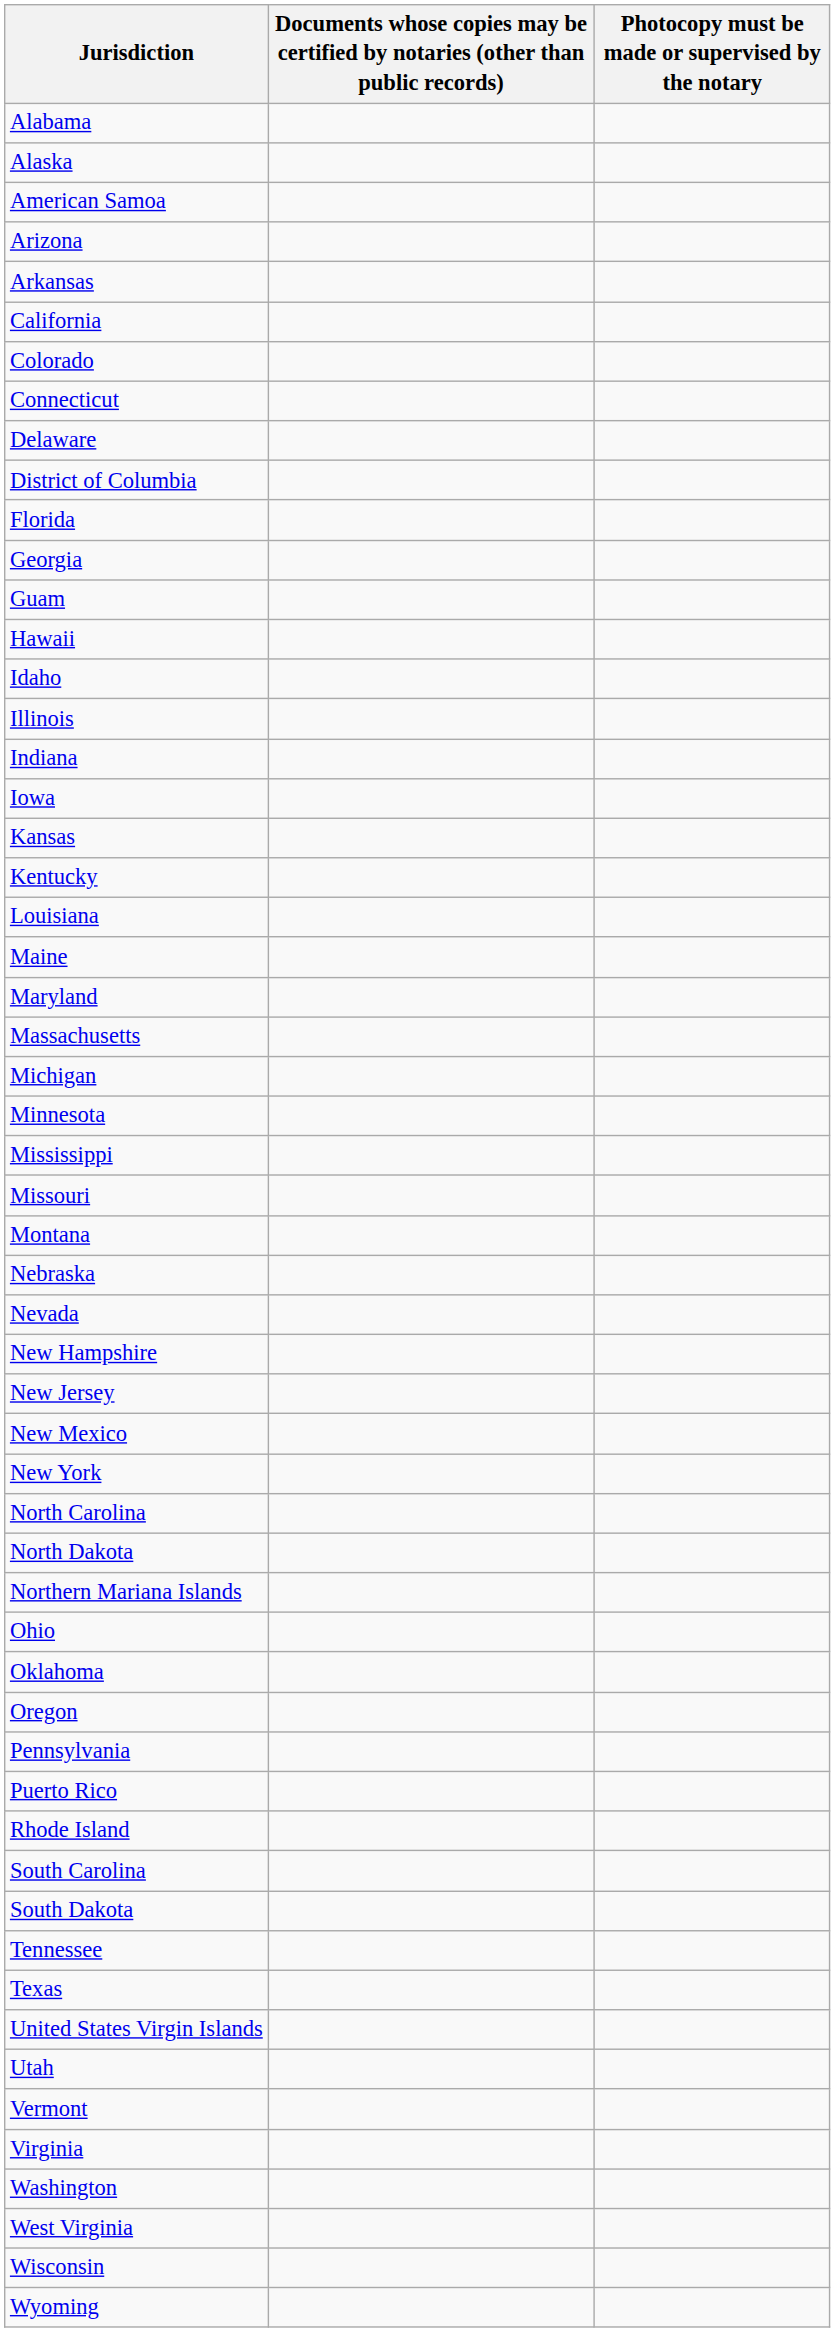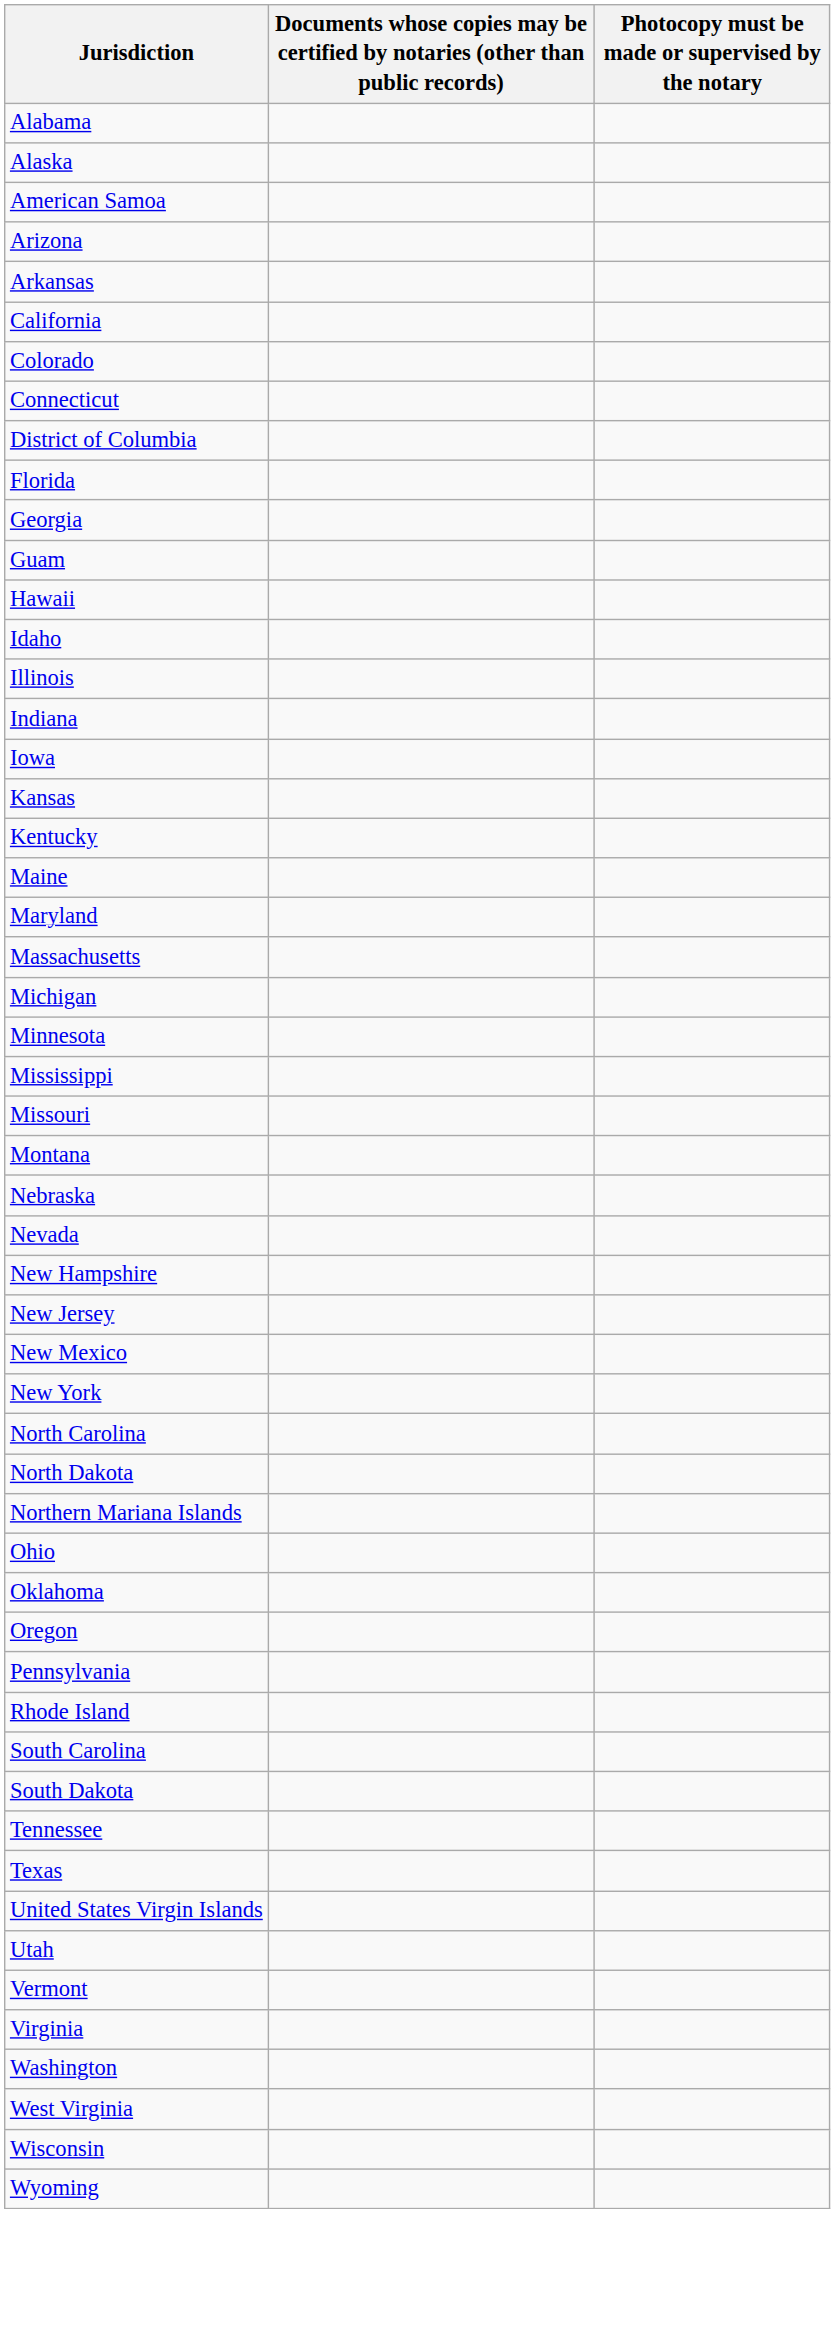- row: Delaware
- row: Louisiana
- row: Puerto Rico
